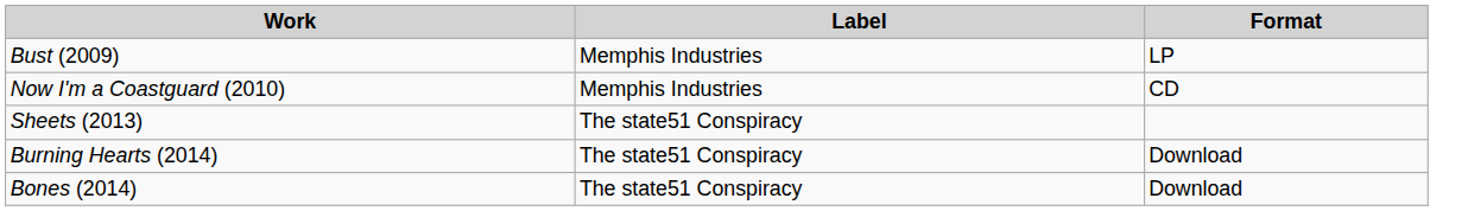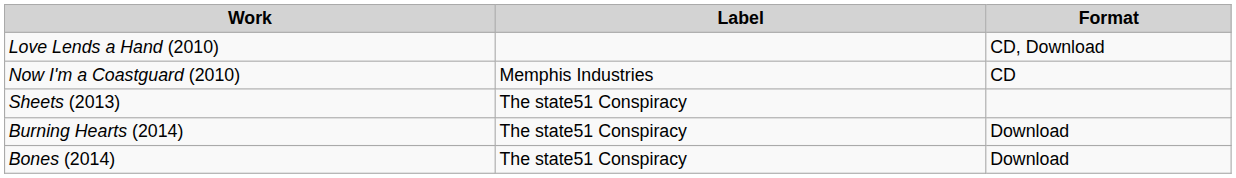- row: Bust (2009) | Memphis Industries | LP
+ row: Love Lends a Hand (2010) | CD, Download
